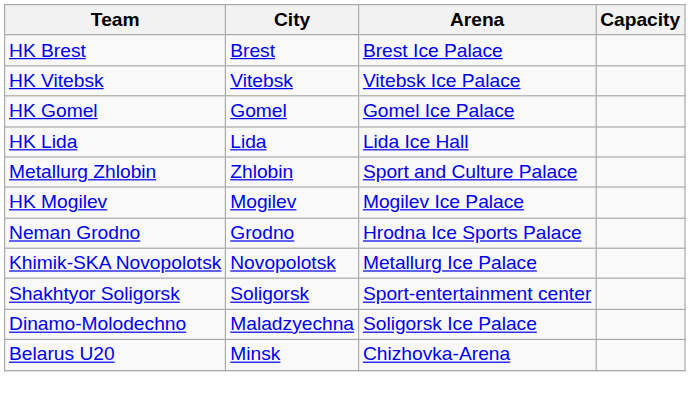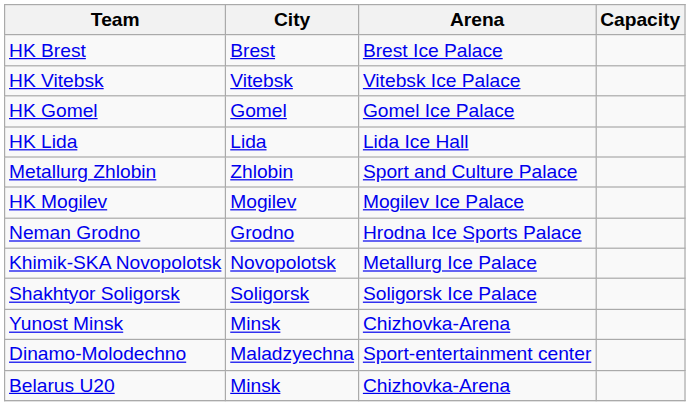Shakhtyor Soligorsk | Arena: Sport-entertainment center -> Soligorsk Ice Palace
+ row: Yunost Minsk | Minsk | Chizhovka-Arena
Dinamo-Molodechno | Arena: Soligorsk Ice Palace -> Sport-entertainment center
